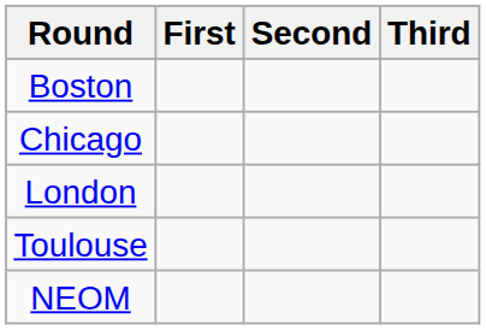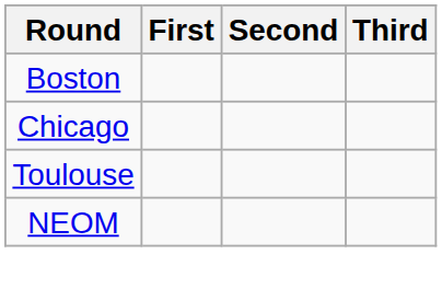- row: London
